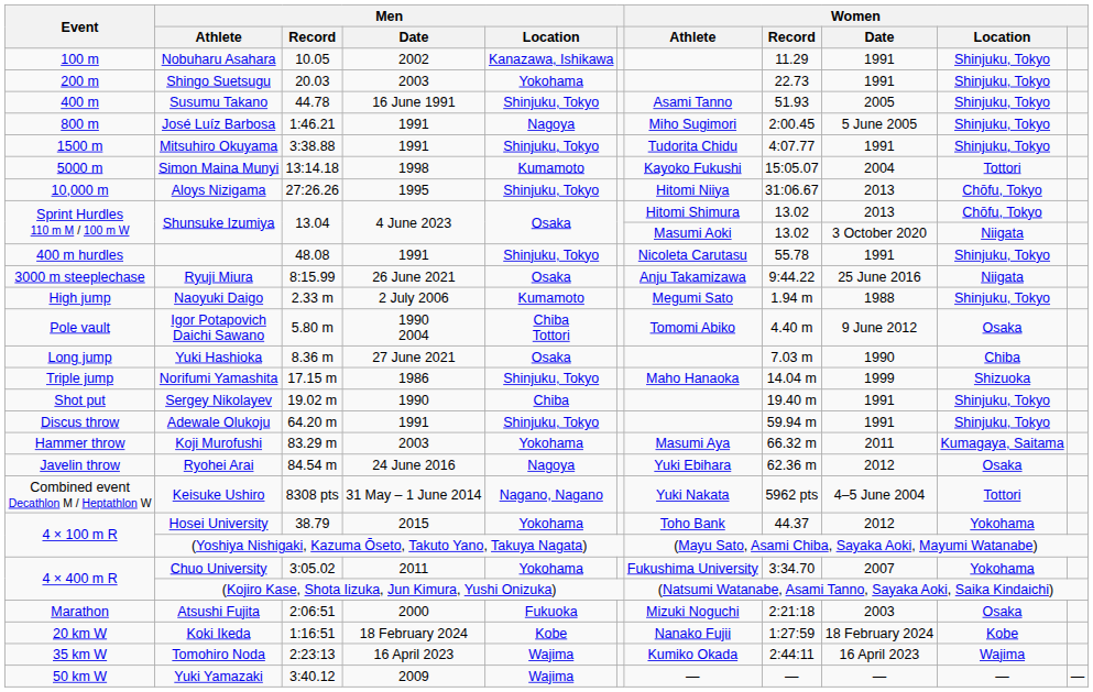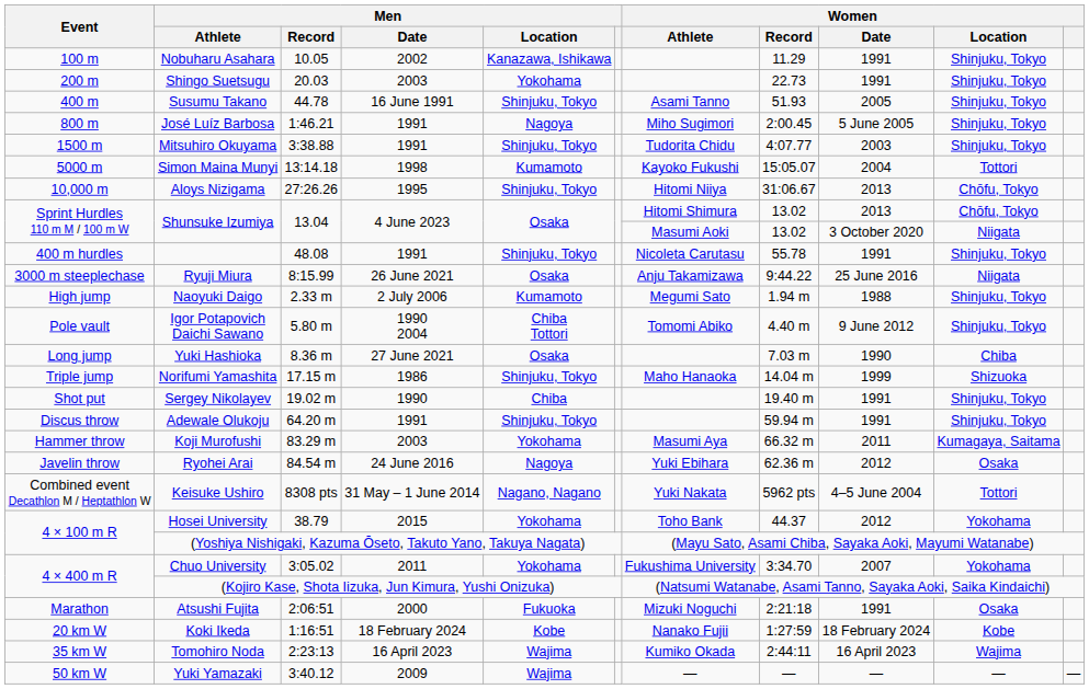Mitsuhiro Okuyama | Women / Date: 1991 -> 2003
Igor Potapovich Daichi Sawano | Women / Location: Osaka -> Shinjuku, Tokyo
Atsushi Fujita | Women / Date: 2003 -> 1991
